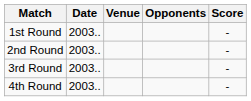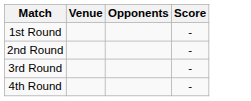- column: Date | 2003.. | 2003.. | 2003.. | 2003..
